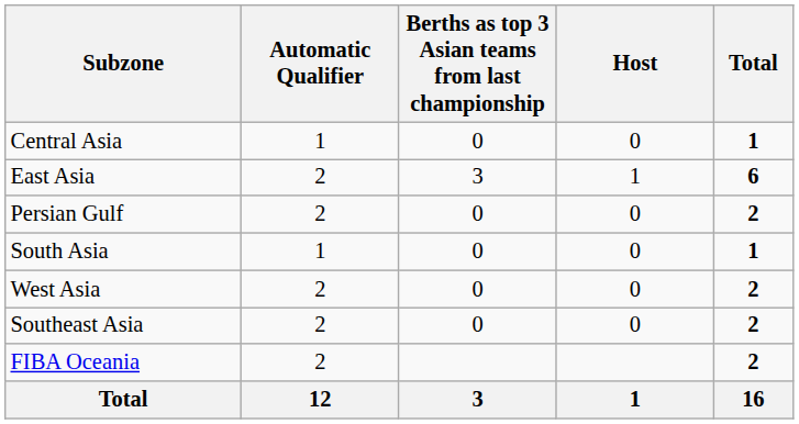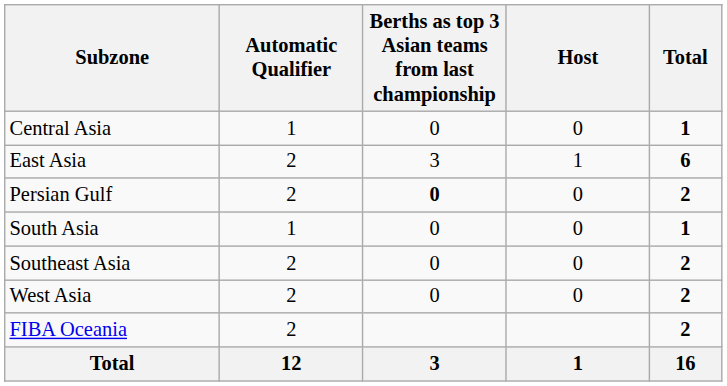Persian Gulf | Berths as top 3 Asian teams from last championship: normal -> bold
rows swapped: Southeast Asia <-> West Asia
